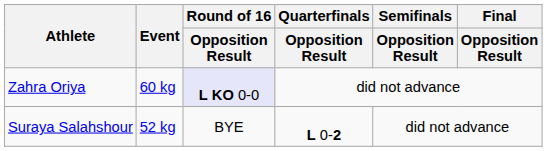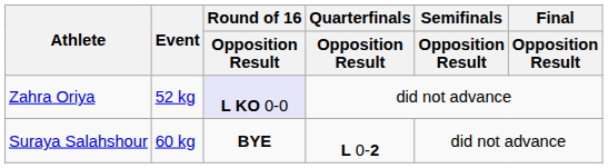Zahra Oriya | Event: 60 kg -> 52 kg
Suraya Salahshour | Event: 52 kg -> 60 kg
Suraya Salahshour | Round of 16 / Opposition Result: normal -> bold
